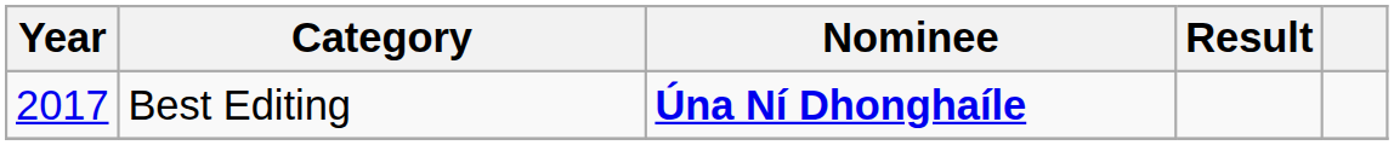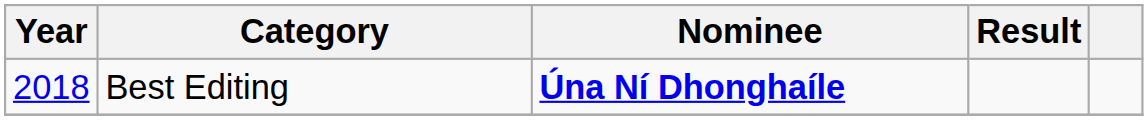Best Editing | Year: 2017 -> 2018
